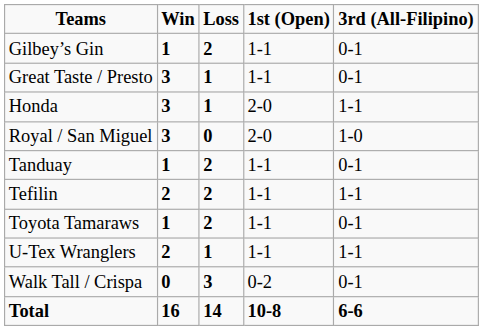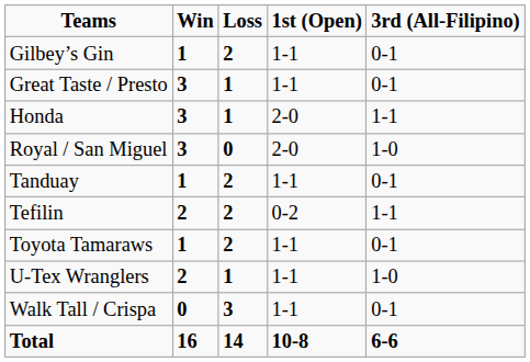Tefilin | 1st (Open): 1-1 -> 0-2
U-Tex Wranglers | 3rd (All-Filipino): 1-1 -> 1-0
Walk Tall / Crispa | 1st (Open): 0-2 -> 1-1
